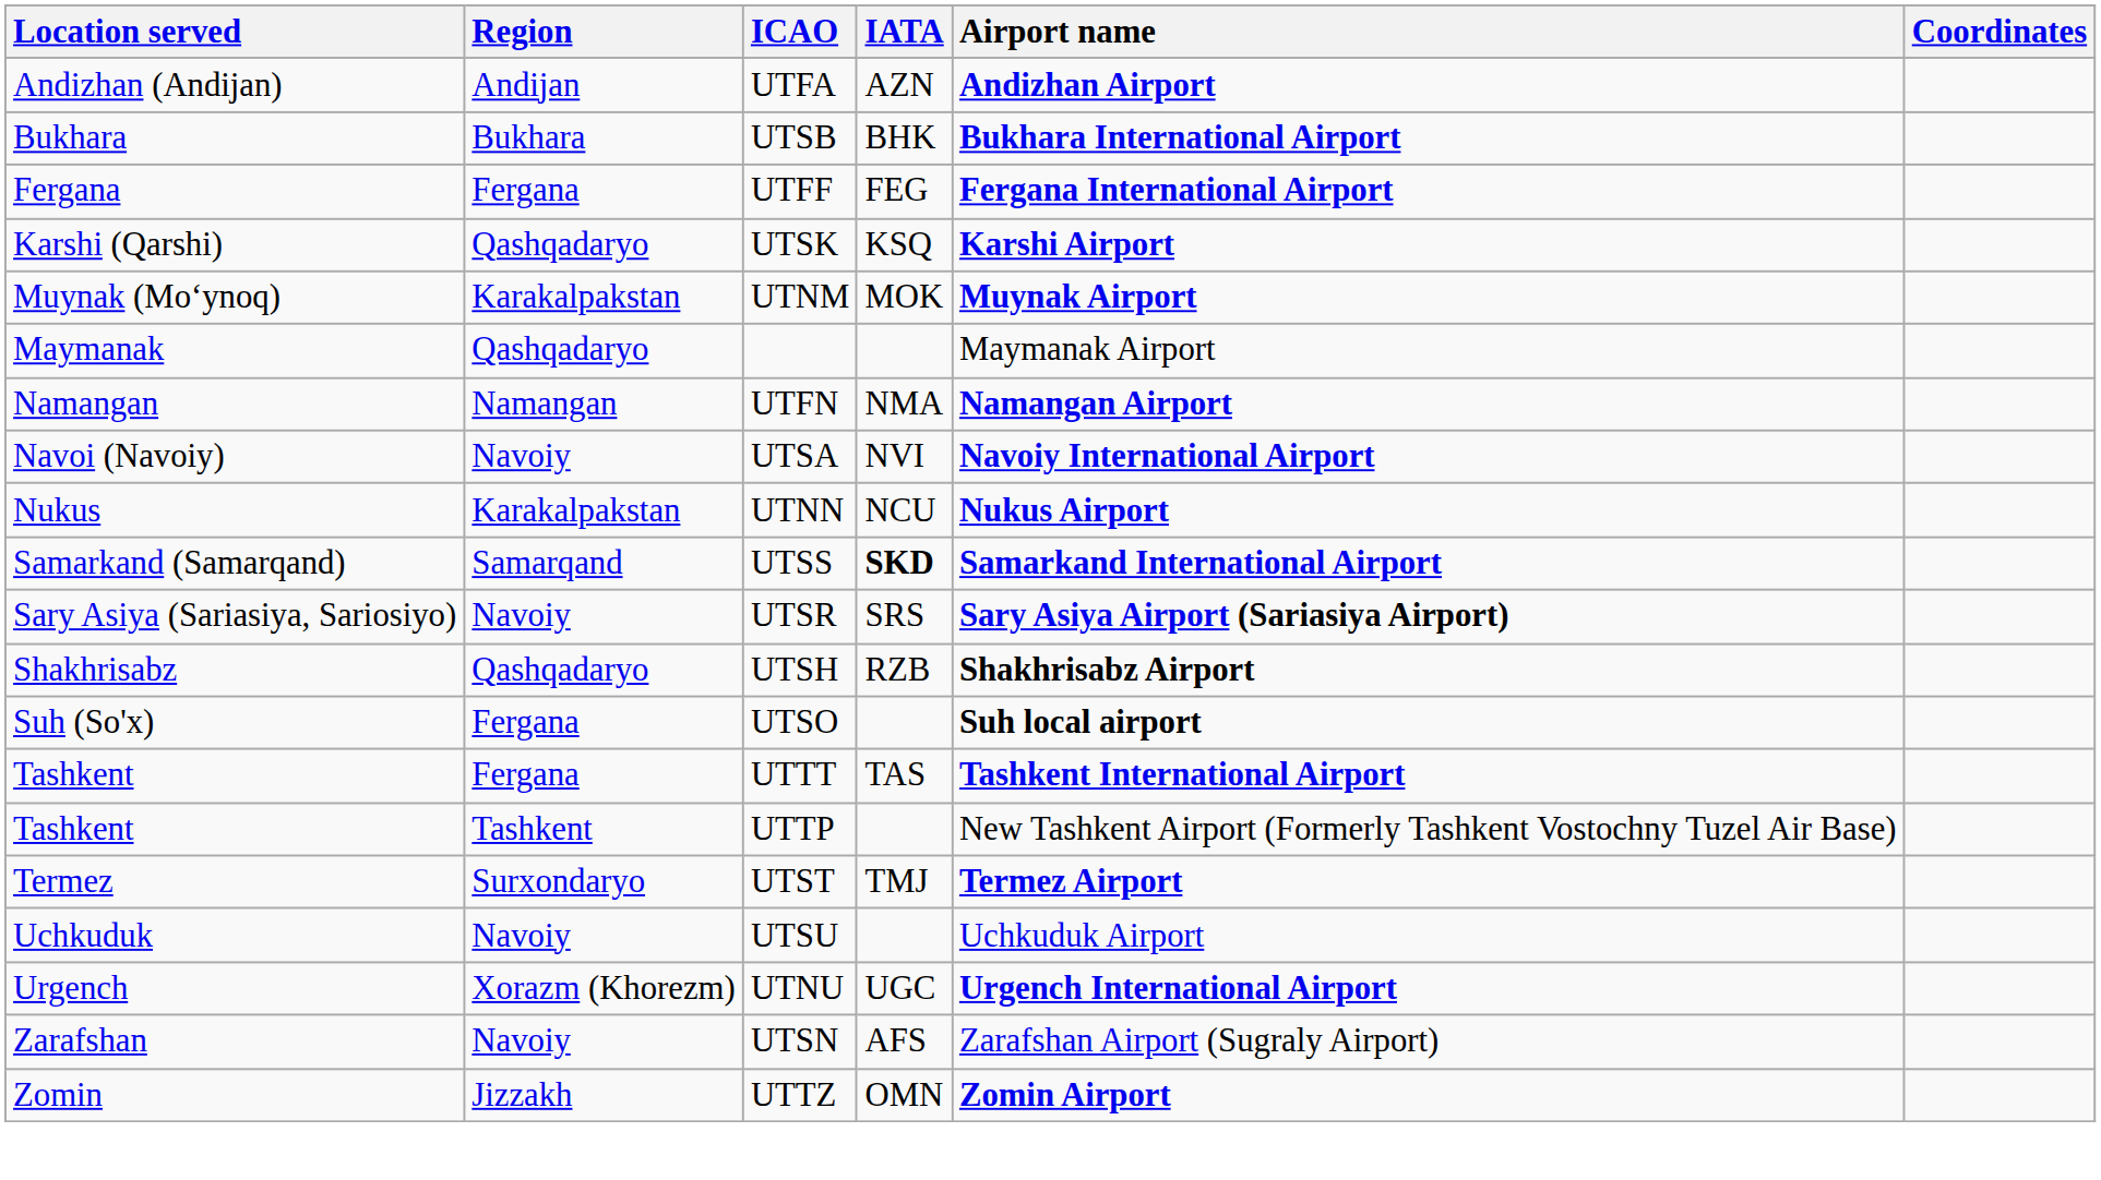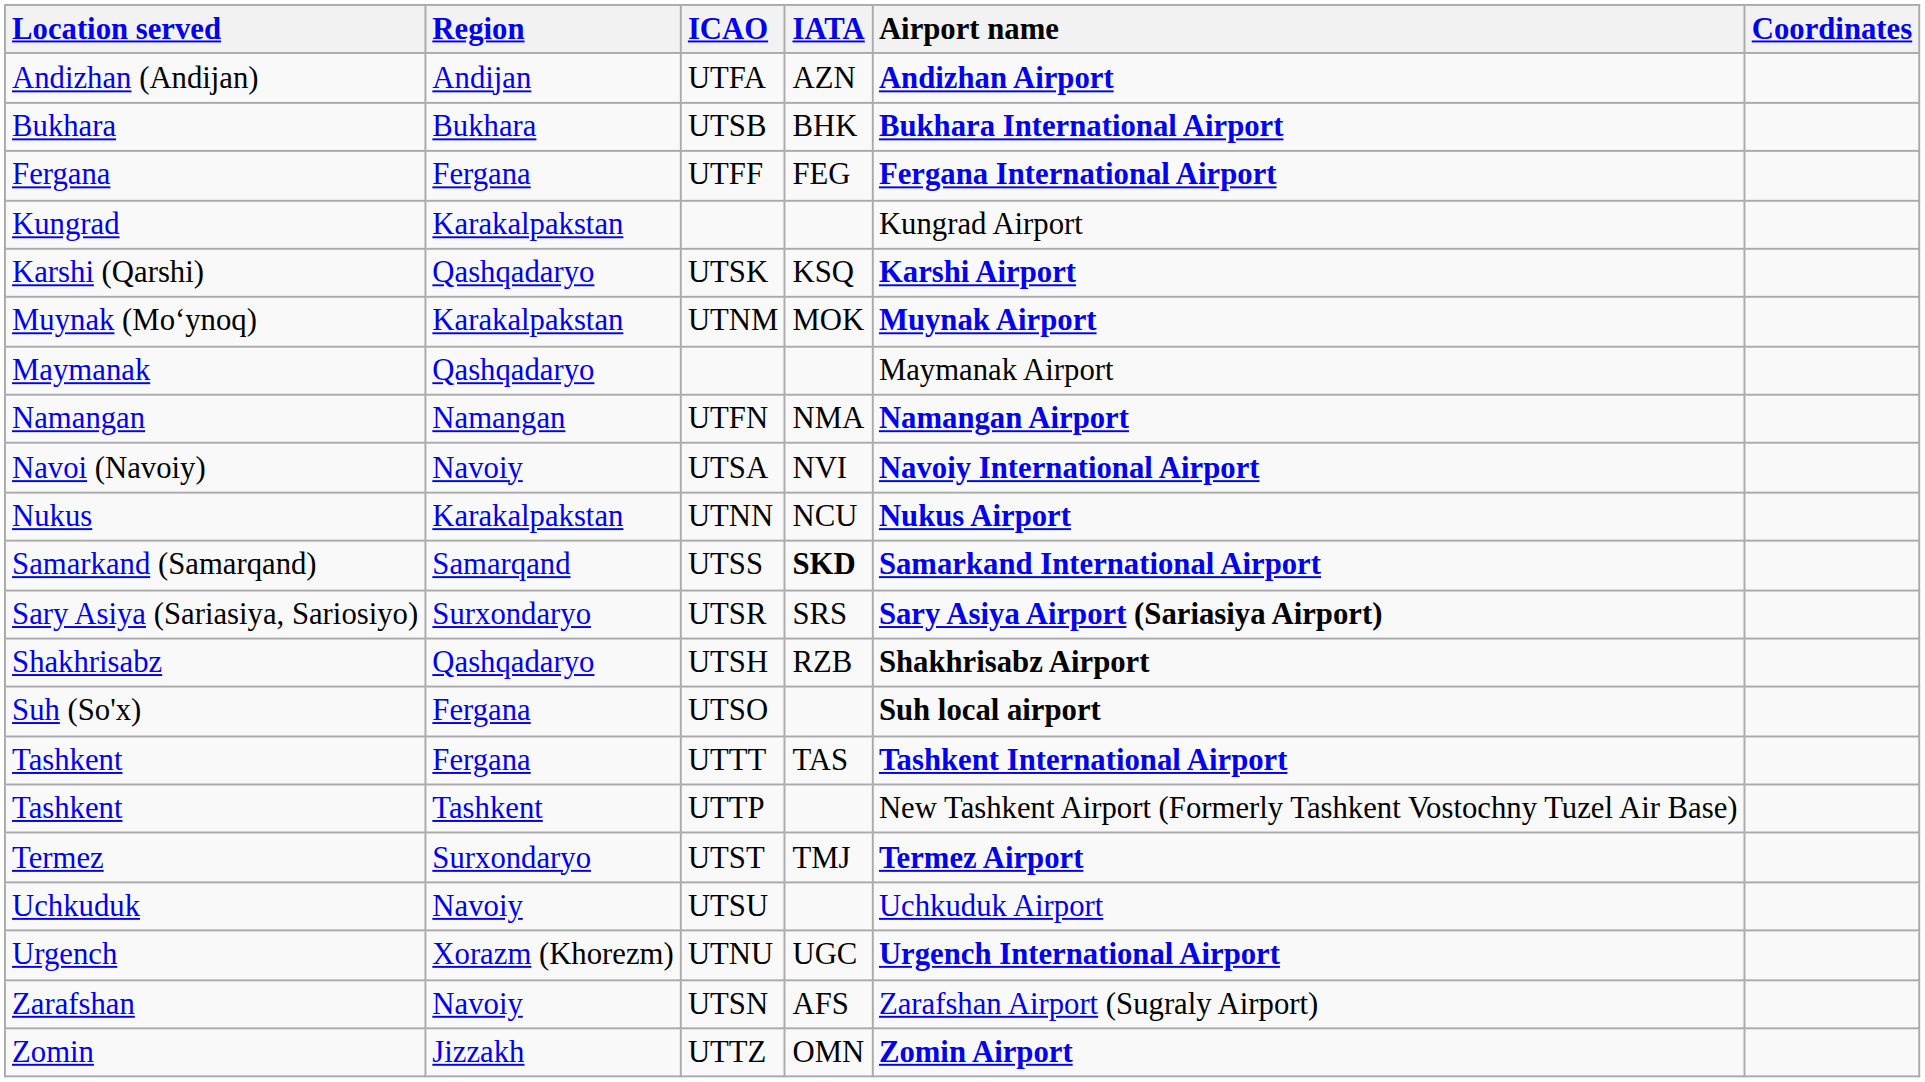+ row: Kungrad | Karakalpakstan | Kungrad Airport
Sary Asiya (Sariasiya, Sariosiyo) | Region: Navoiy -> Surxondaryo
